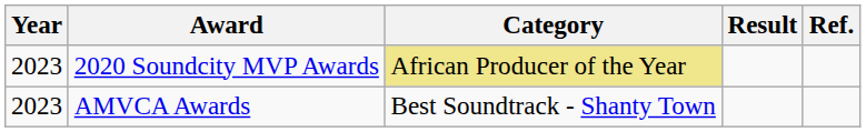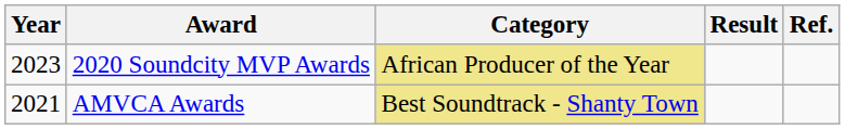AMVCA Awards | Year: 2023 -> 2021
AMVCA Awards | Category: no background -> khaki background
